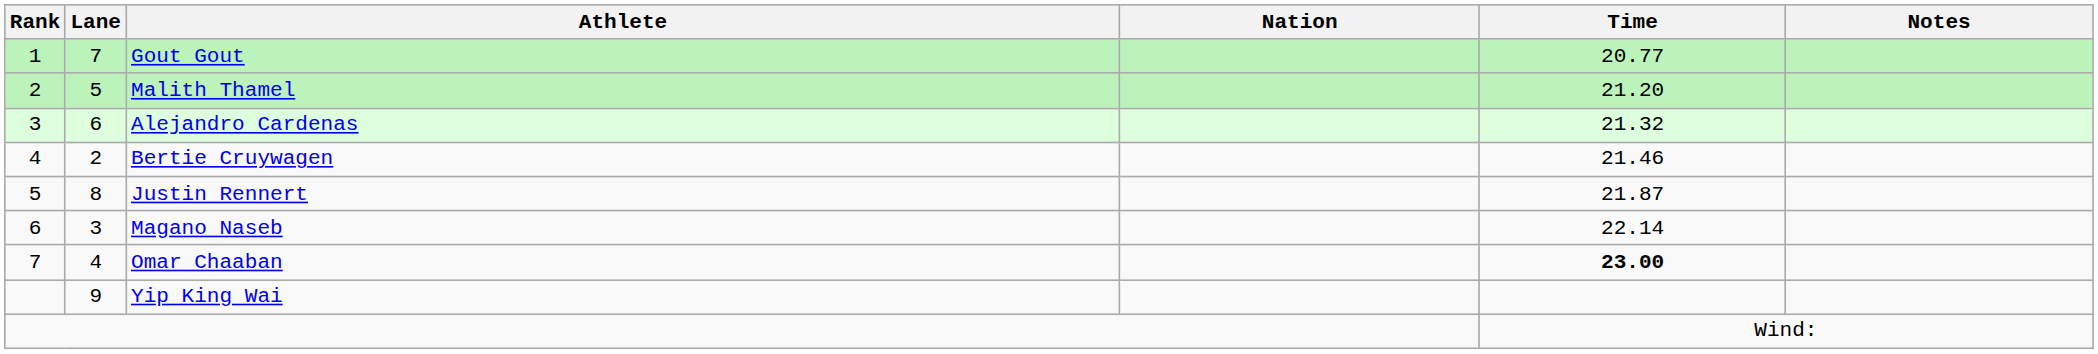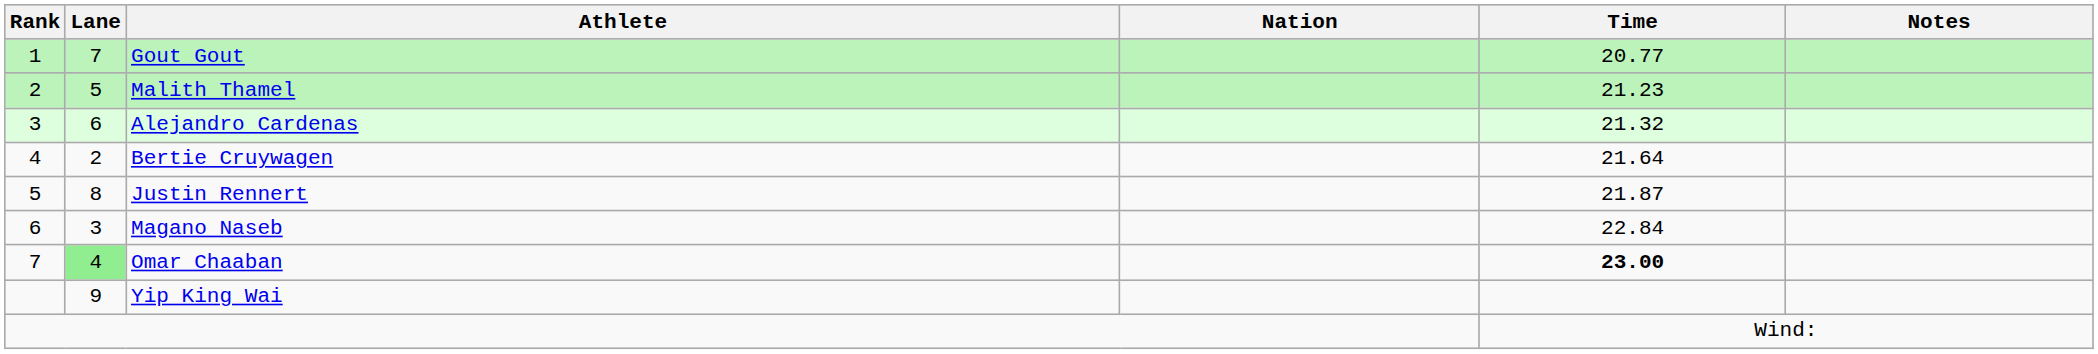Malith Thamel | Time: 21.20 -> 21.23
Bertie Cruywagen | Time: 21.46 -> 21.64
Magano Naseb | Time: 22.14 -> 22.84
Omar Chaaban | Lane: no background -> lightgreen background
